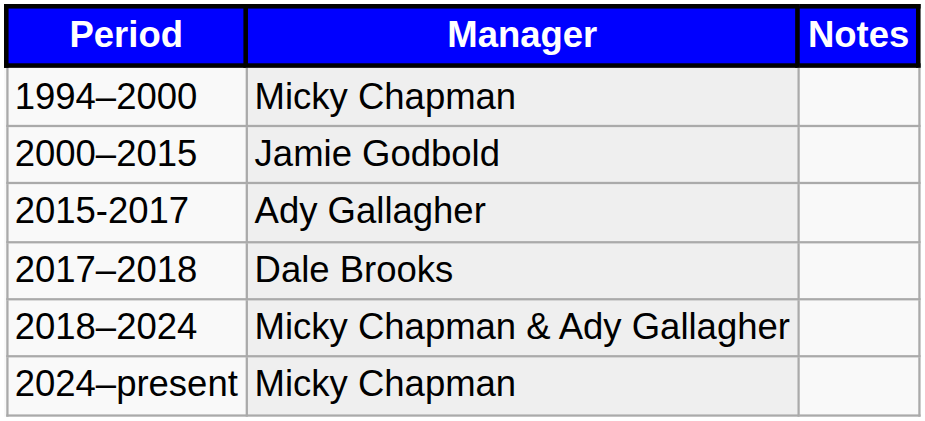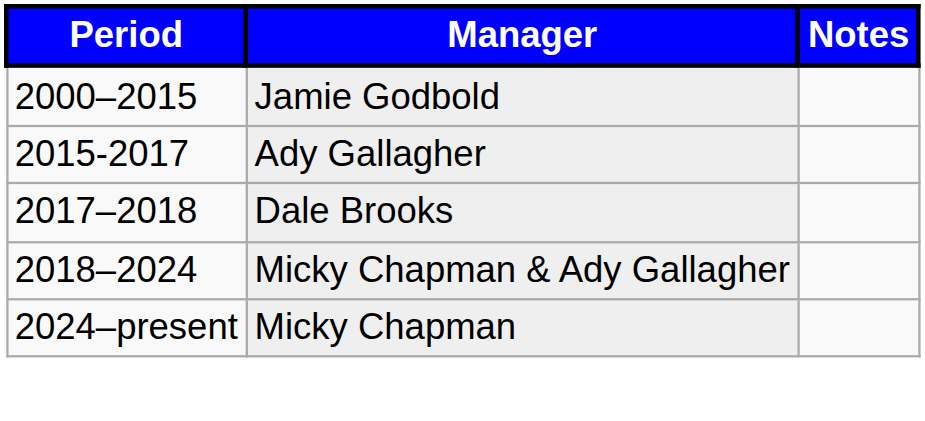- row: 1994–2000 | Micky Chapman
